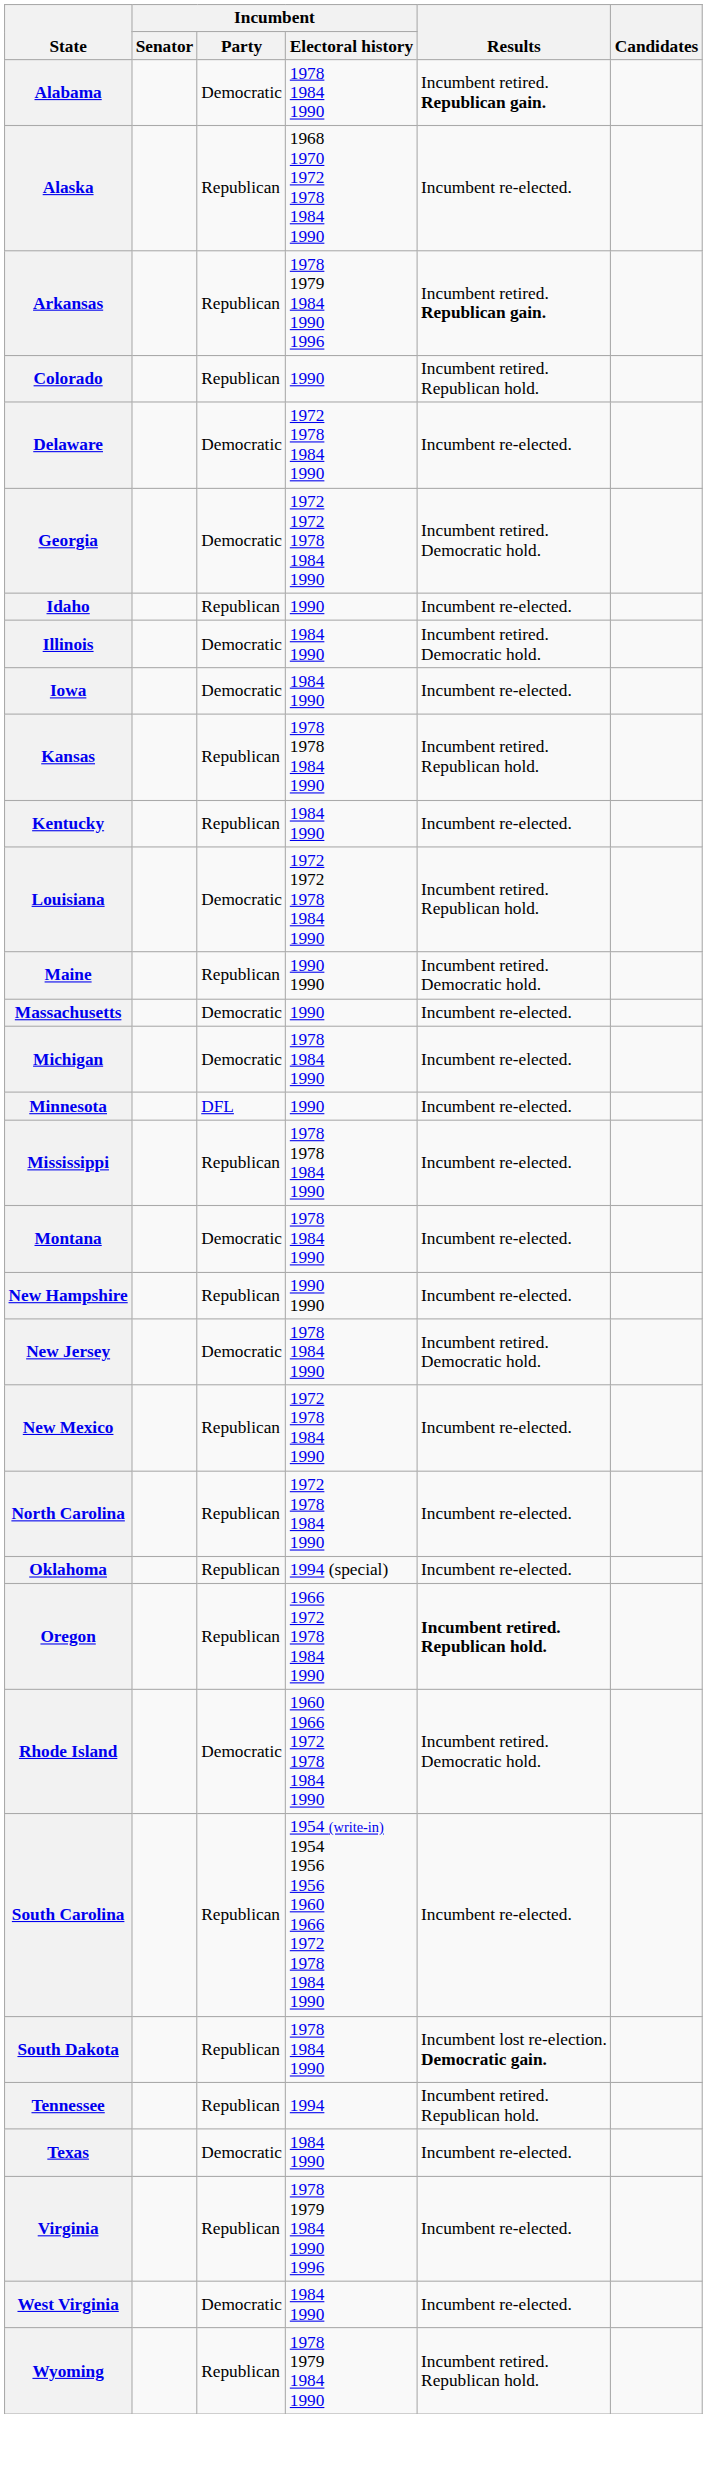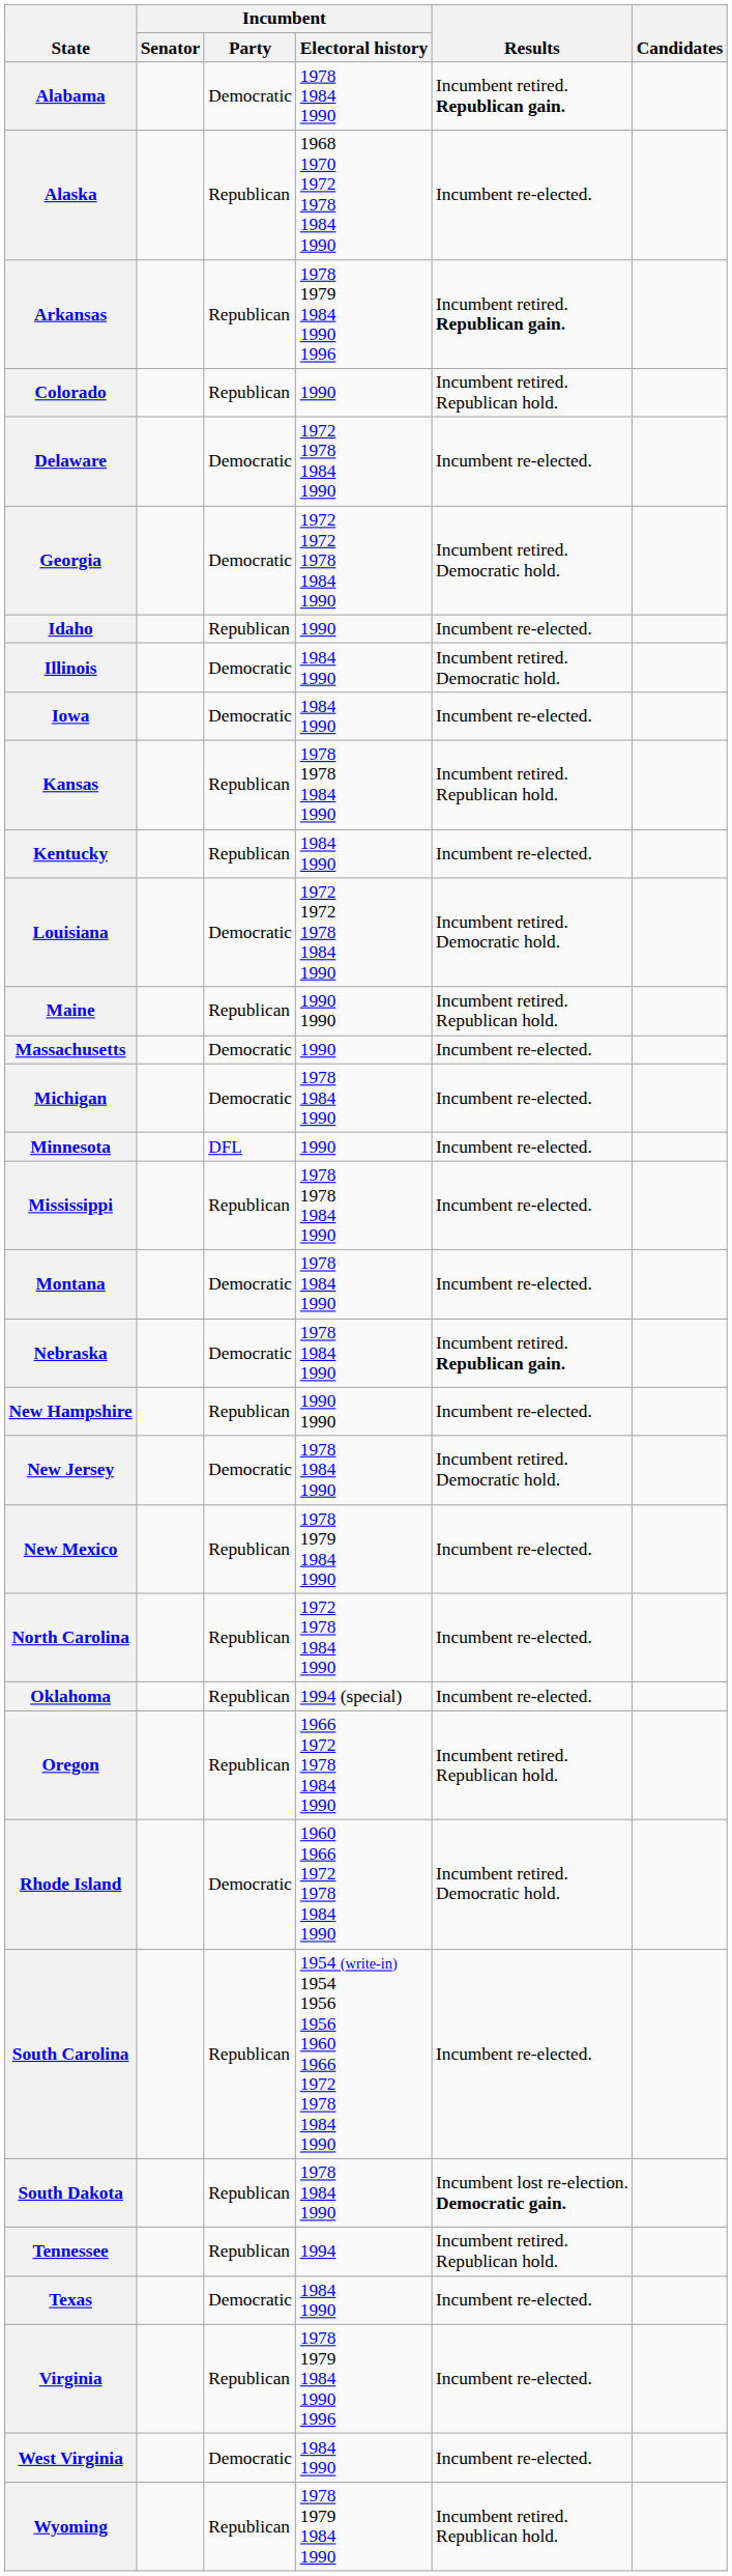Louisiana | Results: Incumbent retired. Republican hold. -> Incumbent retired. Democratic hold.
Maine | Results: Incumbent retired. Democratic hold. -> Incumbent retired. Republican hold.
+ row: Nebraska | Democratic | 1978 1984 1990 | Incumbent retired. Republican gain.
New Mexico | Incumbent / Electoral history: 1972 1978 1984 1990 -> 1978 1979 1984 1990
Oregon | Results: bold -> normal
